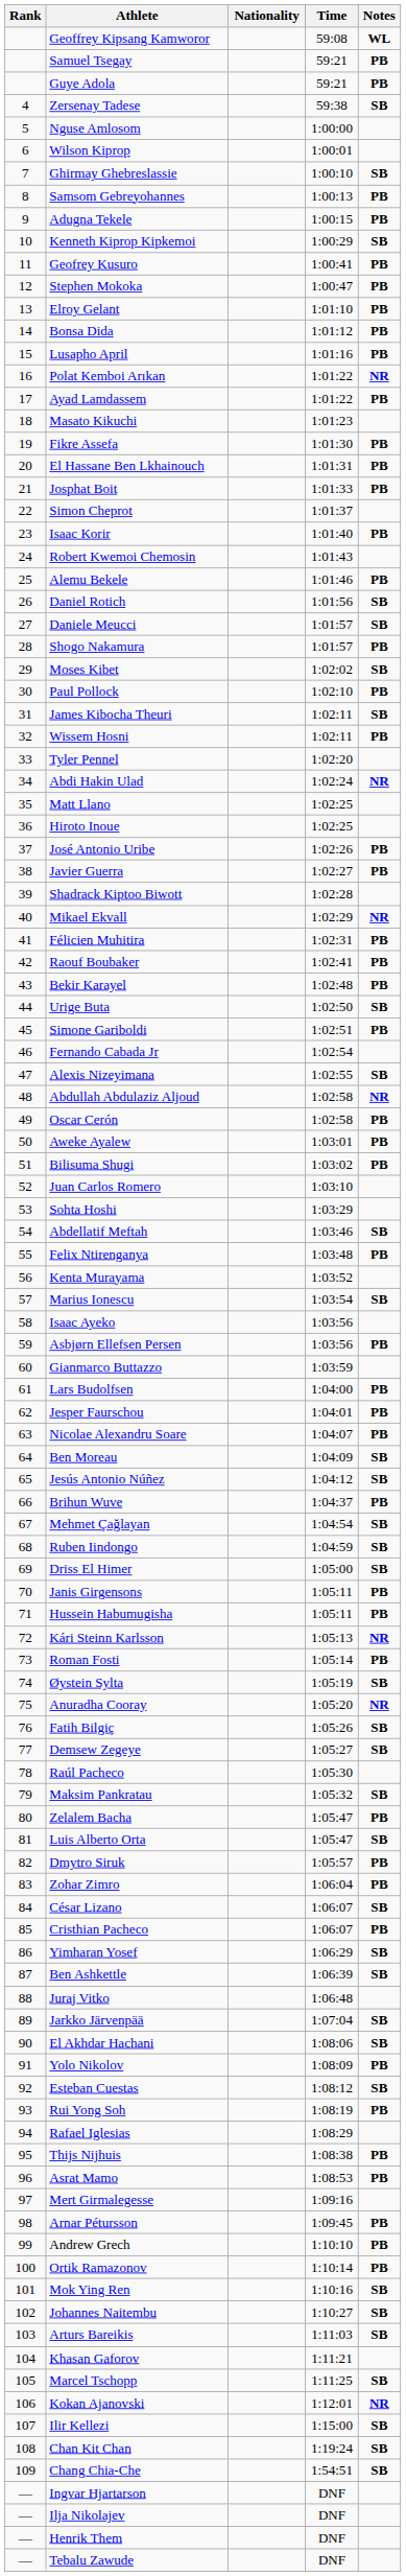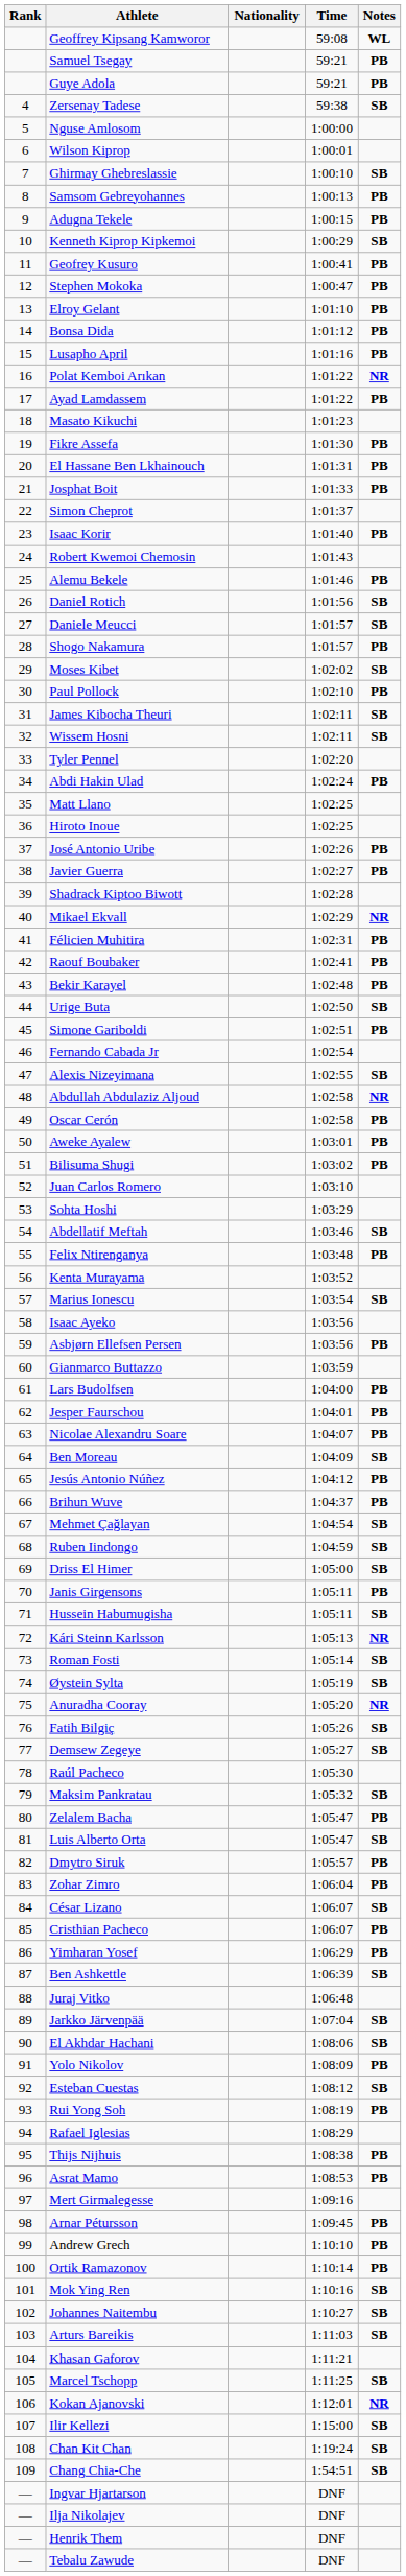Wissem Hosni | Notes: PB -> SB
Abdi Hakin Ulad | Notes: NR -> PB
Jesús Antonio Núñez | Notes: SB -> PB
Hussein Habumugisha | Notes: PB -> SB
Roman Fosti | Notes: PB -> SB
Yimharan Yosef | Notes: SB -> PB
